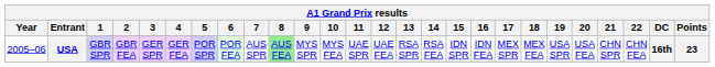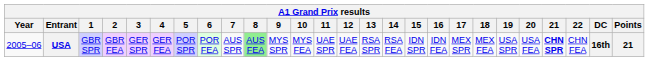USA | 21: normal -> bold
USA | Points: 23 -> 21
